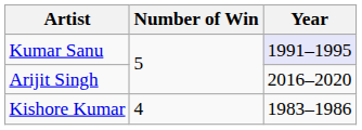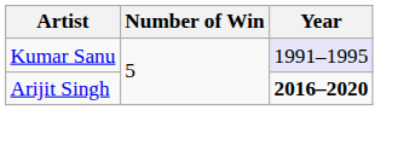Arijit Singh | Year: normal -> bold
- row: Kishore Kumar | 4 | 1983–1986
